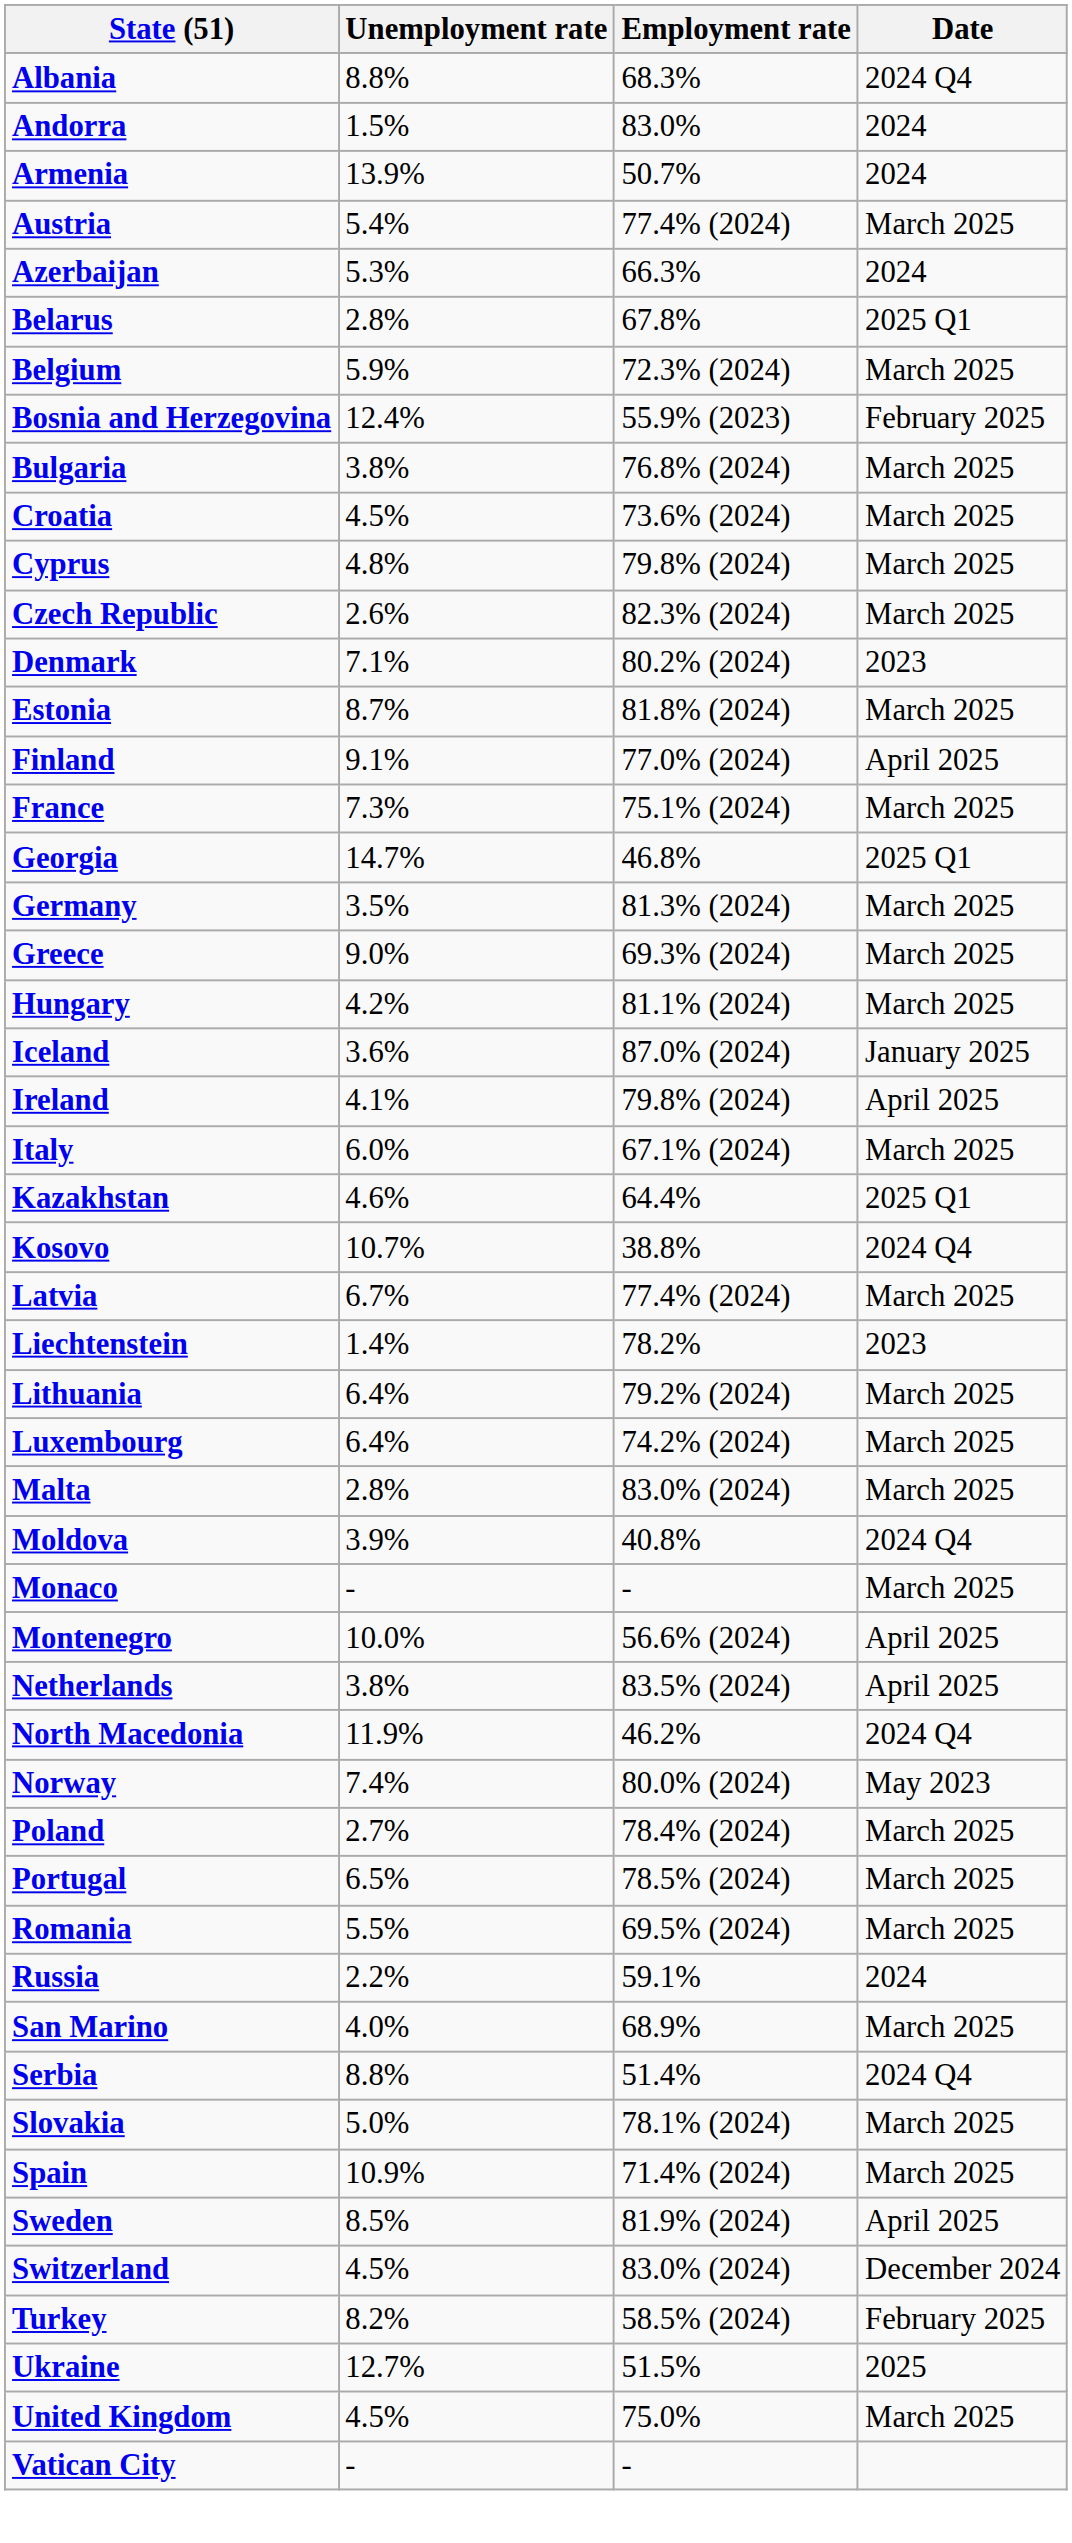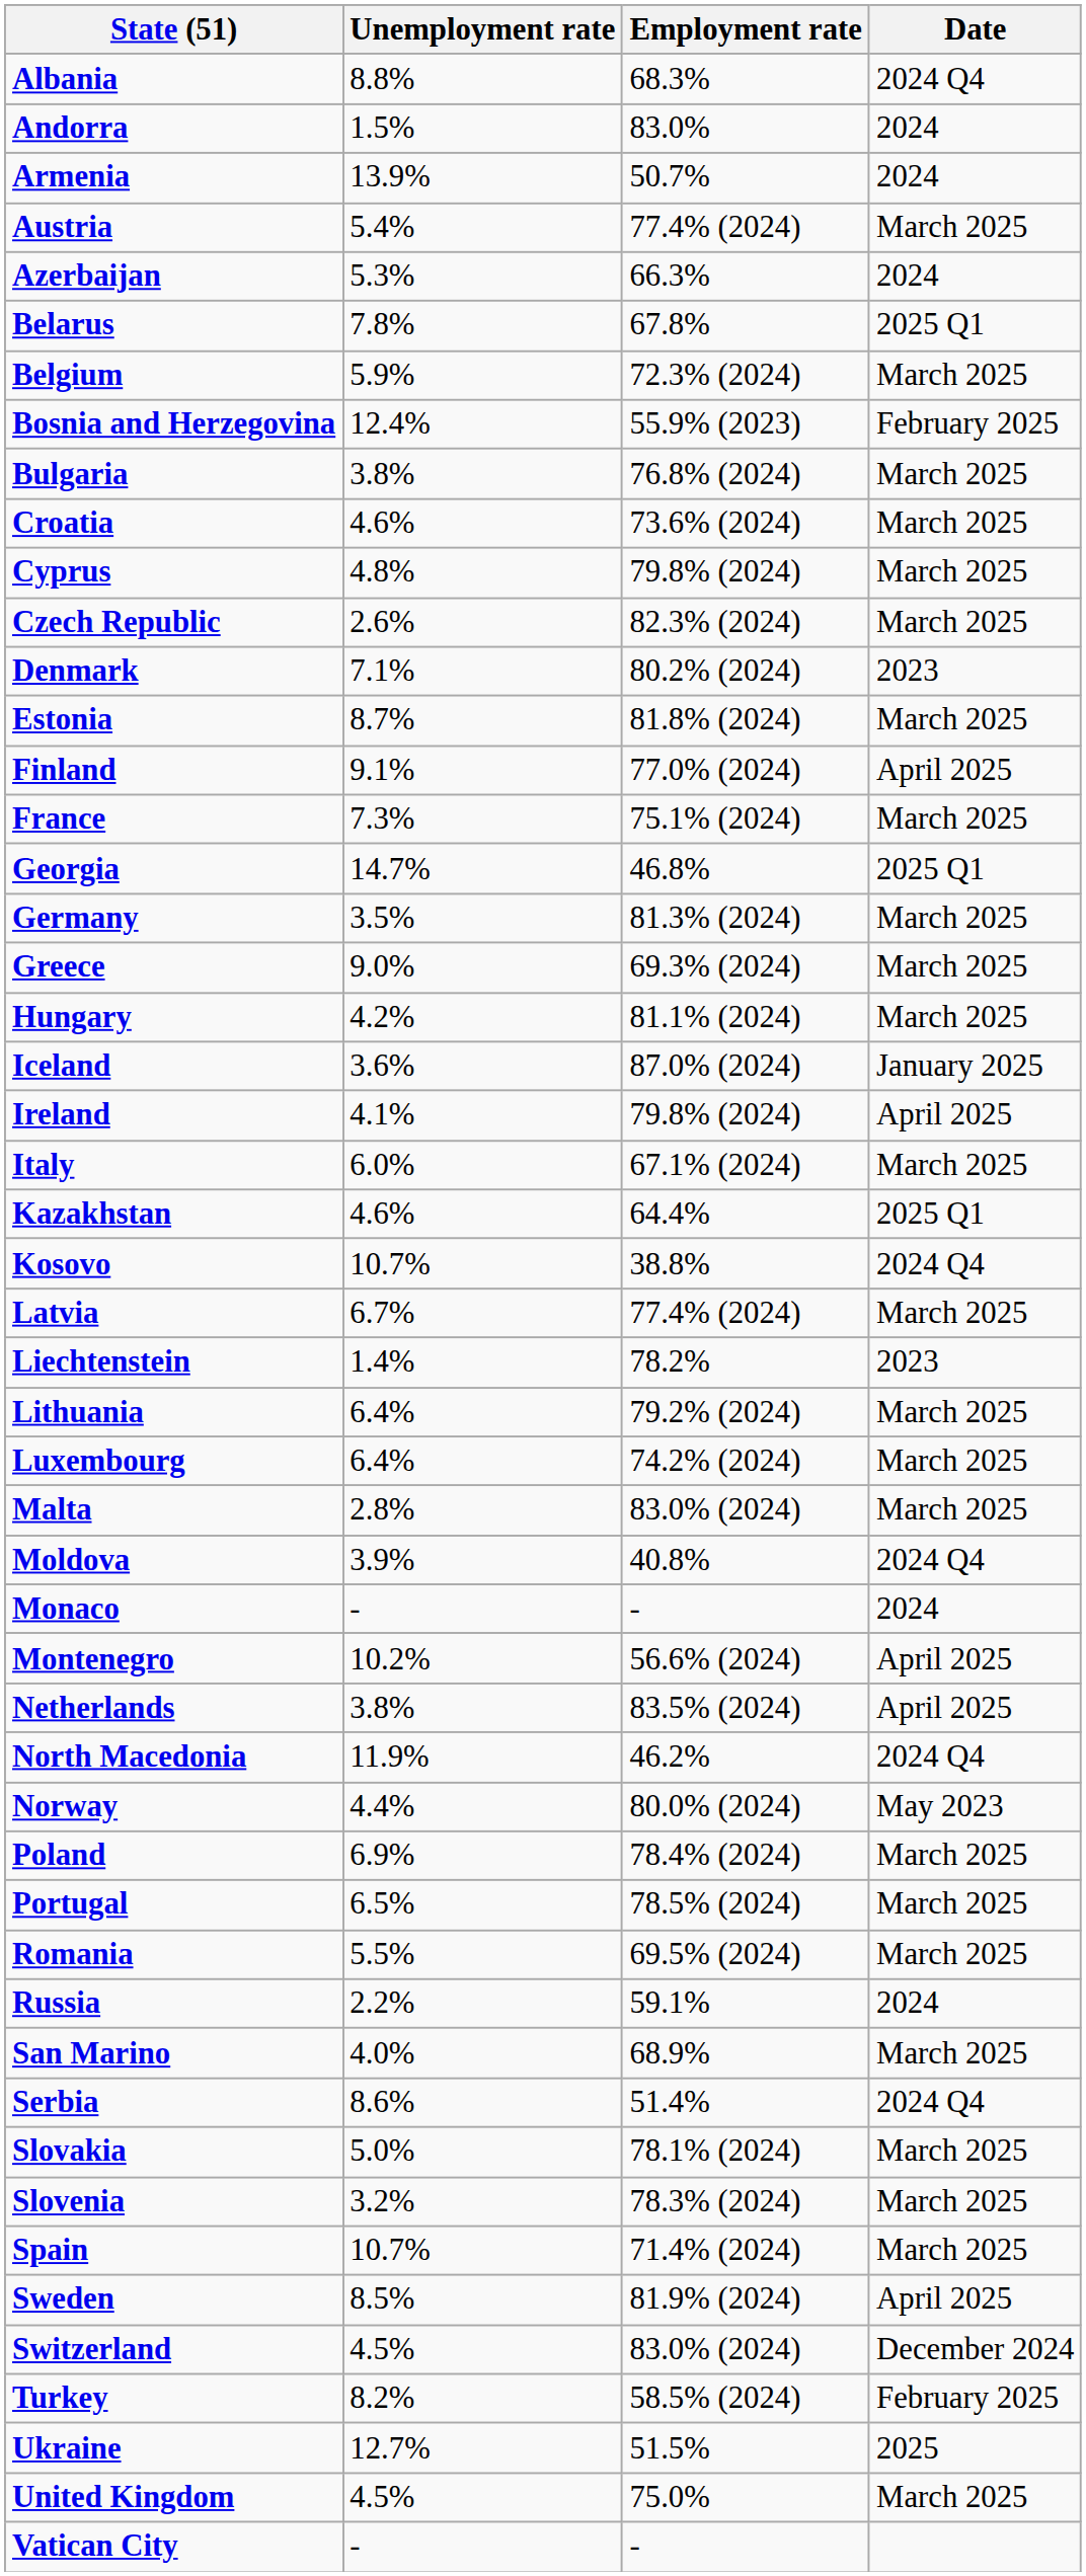Belarus | Unemployment rate: 2.8% -> 7.8%
Croatia | Unemployment rate: 4.5% -> 4.6%
Monaco | Date: March 2025 -> 2024
Montenegro | Unemployment rate: 10.0% -> 10.2%
Norway | Unemployment rate: 7.4% -> 4.4%
Poland | Unemployment rate: 2.7% -> 6.9%
Serbia | Unemployment rate: 8.8% -> 8.6%
+ row: Slovenia | 3.2% | 78.3% (2024) | March 2025
Spain | Unemployment rate: 10.9% -> 10.7%
